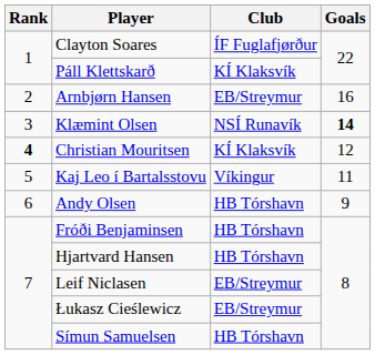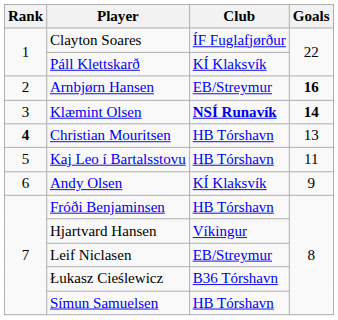Arnbjørn Hansen | Goals: normal -> bold
Klæmint Olsen | Club: normal -> bold
Christian Mouritsen | Club: KÍ Klaksvík -> HB Tórshavn
Christian Mouritsen | Goals: 12 -> 13
Kaj Leo í Bartalsstovu | Club: Víkingur -> HB Tórshavn
Andy Olsen | Club: HB Tórshavn -> KÍ Klaksvík
Hjartvard Hansen | Club: HB Tórshavn -> Víkingur
Łukasz Cieślewicz | Club: EB/Streymur -> B36 Tórshavn
